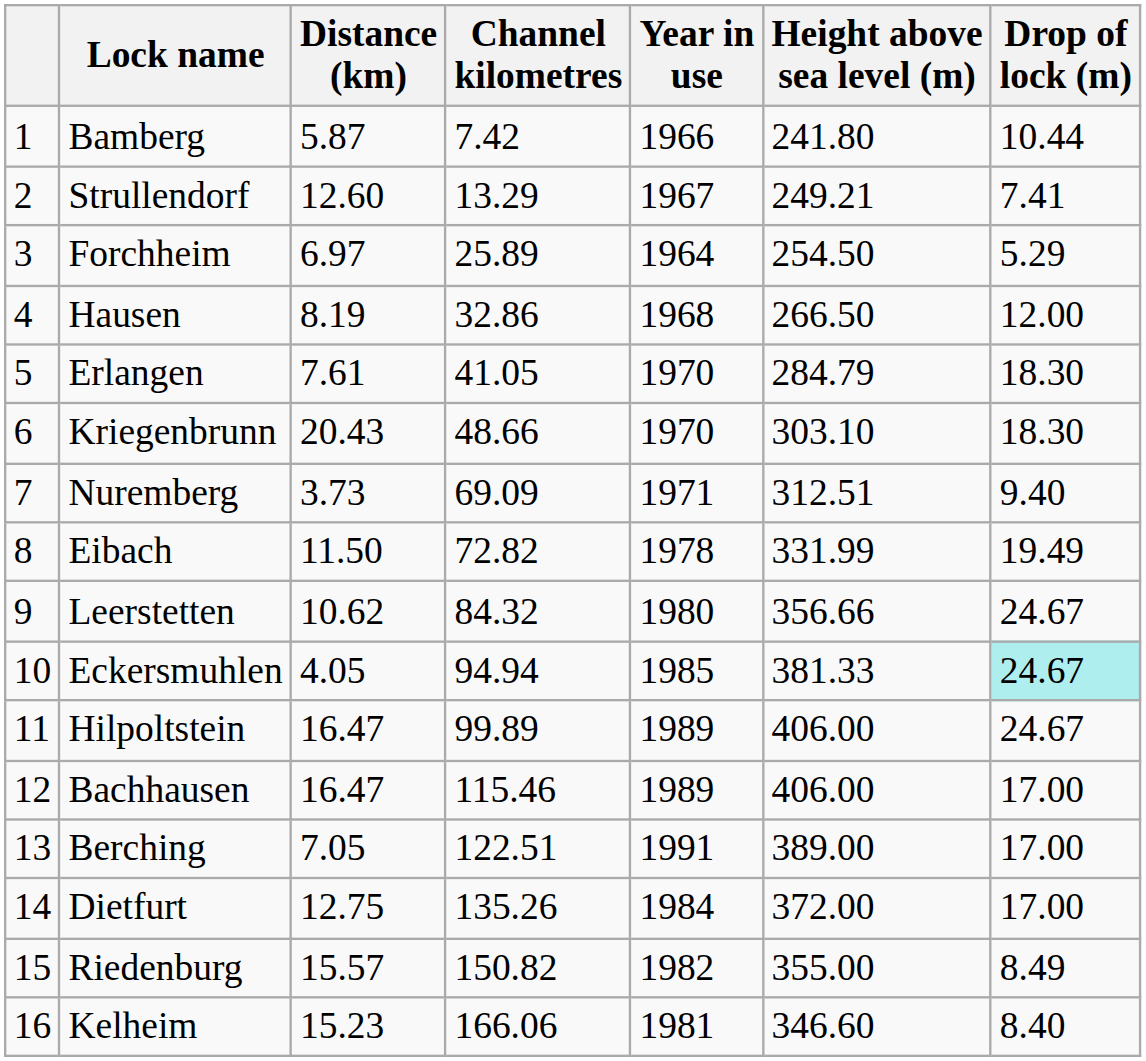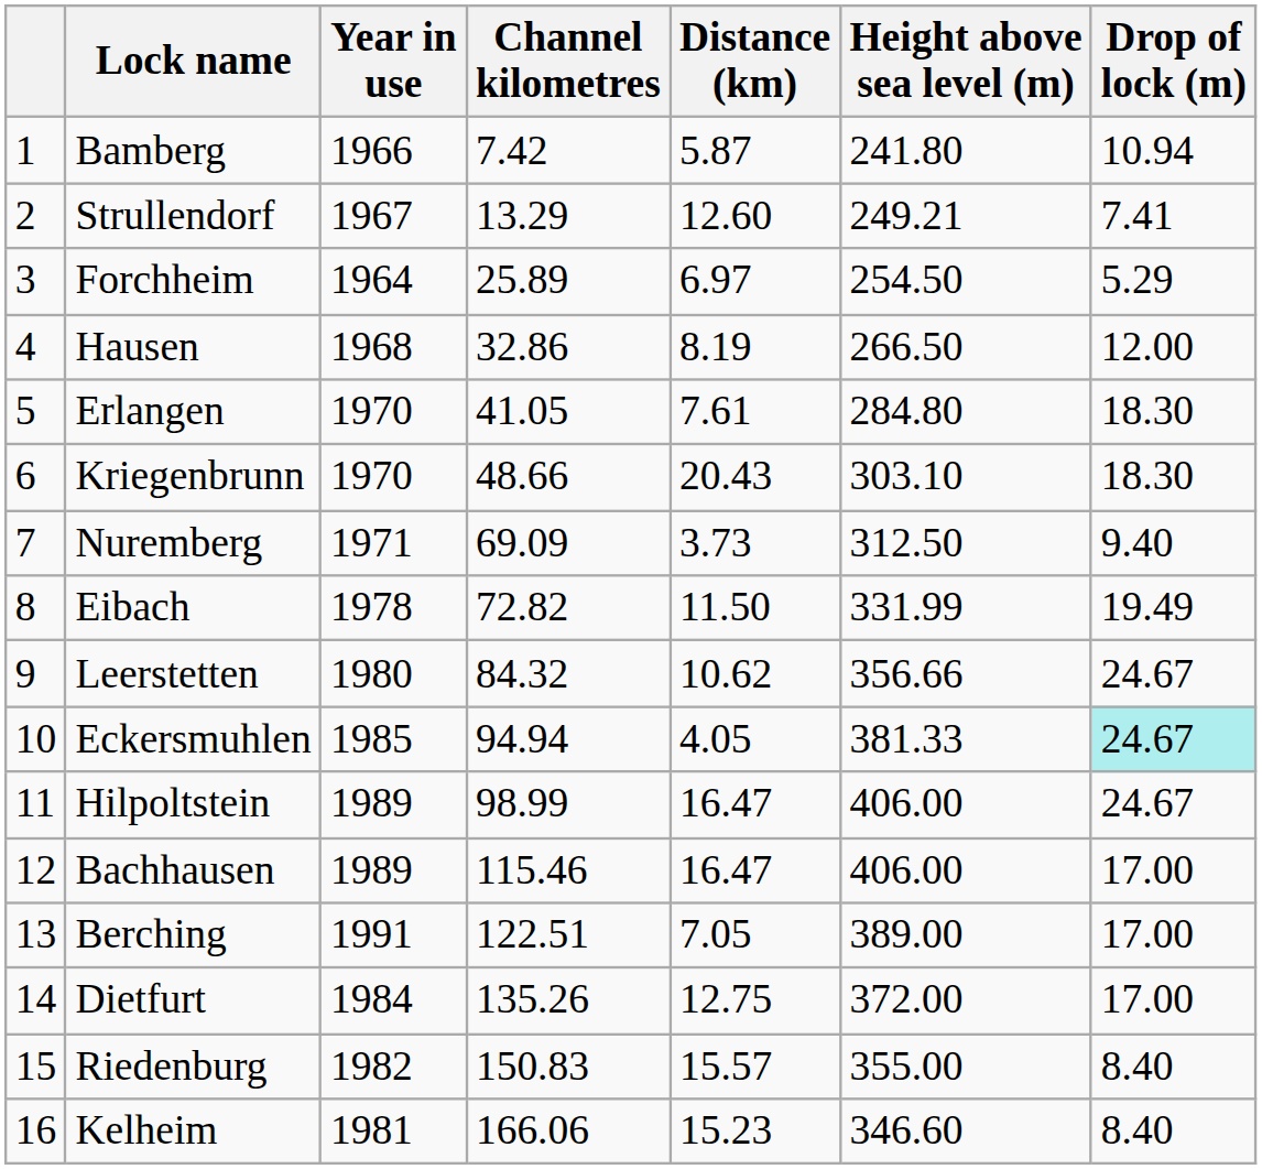columns swapped: Year in use <-> Distance (km)
Bamberg | Drop of lock (m): 10.44 -> 10.94
Erlangen | Height above sea level (m): 284.79 -> 284.80
Nuremberg | Height above sea level (m): 312.51 -> 312.50
Hilpoltstein | Channel kilometres: 99.89 -> 98.99
Riedenburg | Channel kilometres: 150.82 -> 150.83
Riedenburg | Drop of lock (m): 8.49 -> 8.40
